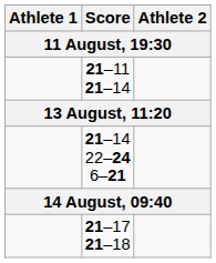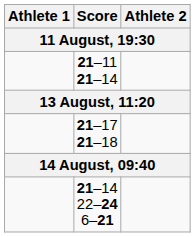rows swapped: 21–14 22–24 6–21 <-> 21–17 21–18
